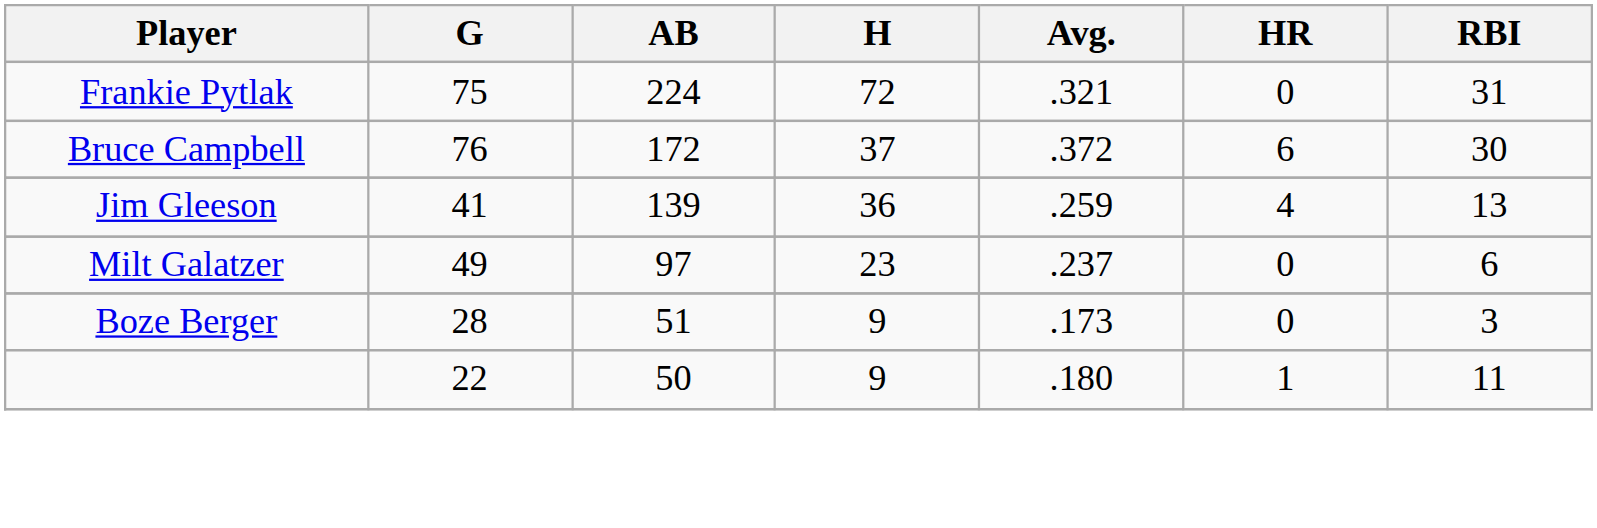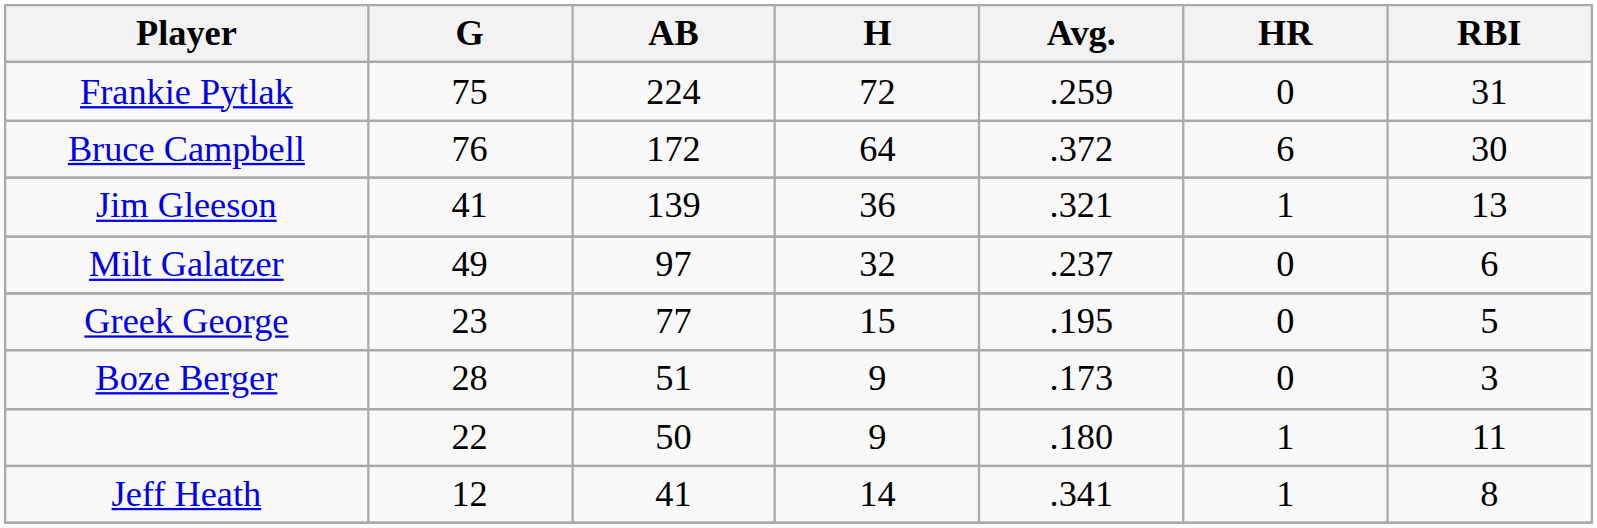Frankie Pytlak | Avg.: .321 -> .259
Bruce Campbell | H: 37 -> 64
Jim Gleeson | Avg.: .259 -> .321
Jim Gleeson | HR: 4 -> 1
Milt Galatzer | H: 23 -> 32
+ row: Greek George | 23 | 77 | 15 | .195 | 0 | 5
+ row: Jeff Heath | 12 | 41 | 14 | .341 | 1 | 8
